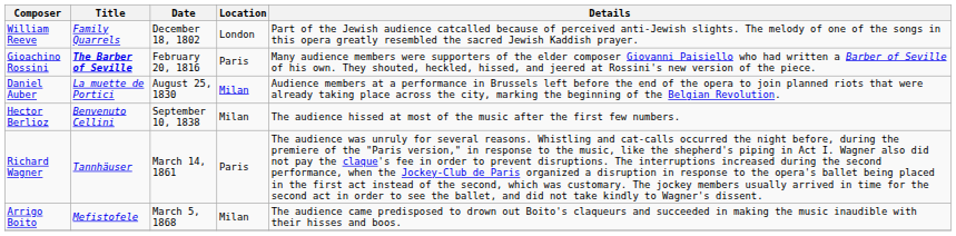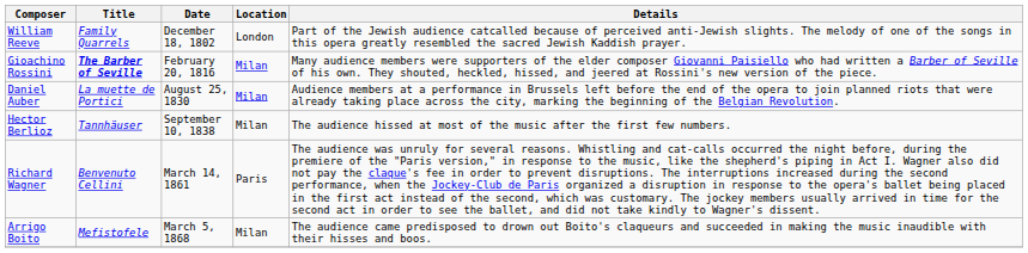Gioachino Rossini | Location: Paris -> Milan
Hector Berlioz | Title: Benvenuto Cellini -> Tannhäuser
Richard Wagner | Title: Tannhäuser -> Benvenuto Cellini
